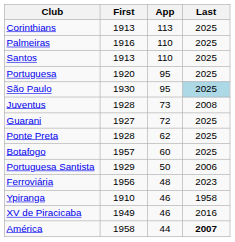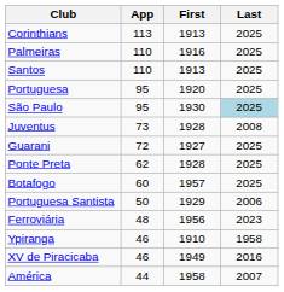columns swapped: App <-> First
América | Last: bold -> normal
